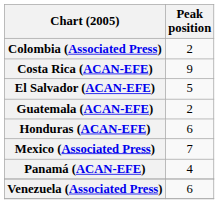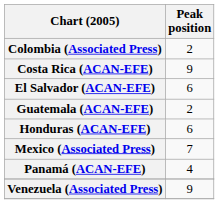El Salvador (ACAN-EFE) | Peak position: 5 -> 6
Venezuela (Associated Press) | Peak position: 6 -> 9
